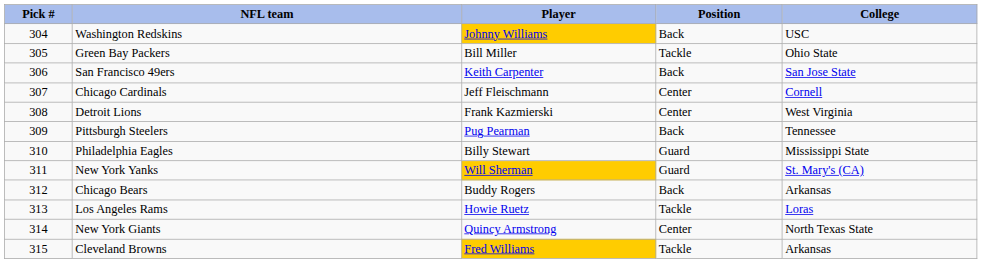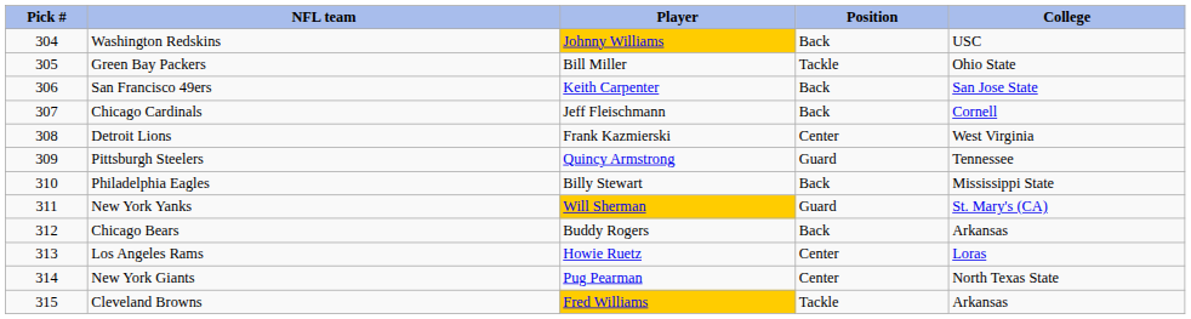Chicago Cardinals | Position: Center -> Back
Pittsburgh Steelers | Player: Pug Pearman -> Quincy Armstrong
Pittsburgh Steelers | Position: Back -> Guard
Philadelphia Eagles | Position: Guard -> Back
Los Angeles Rams | Position: Tackle -> Center
New York Giants | Player: Quincy Armstrong -> Pug Pearman
